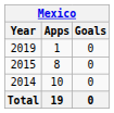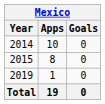rows swapped: 2014 <-> 2019
